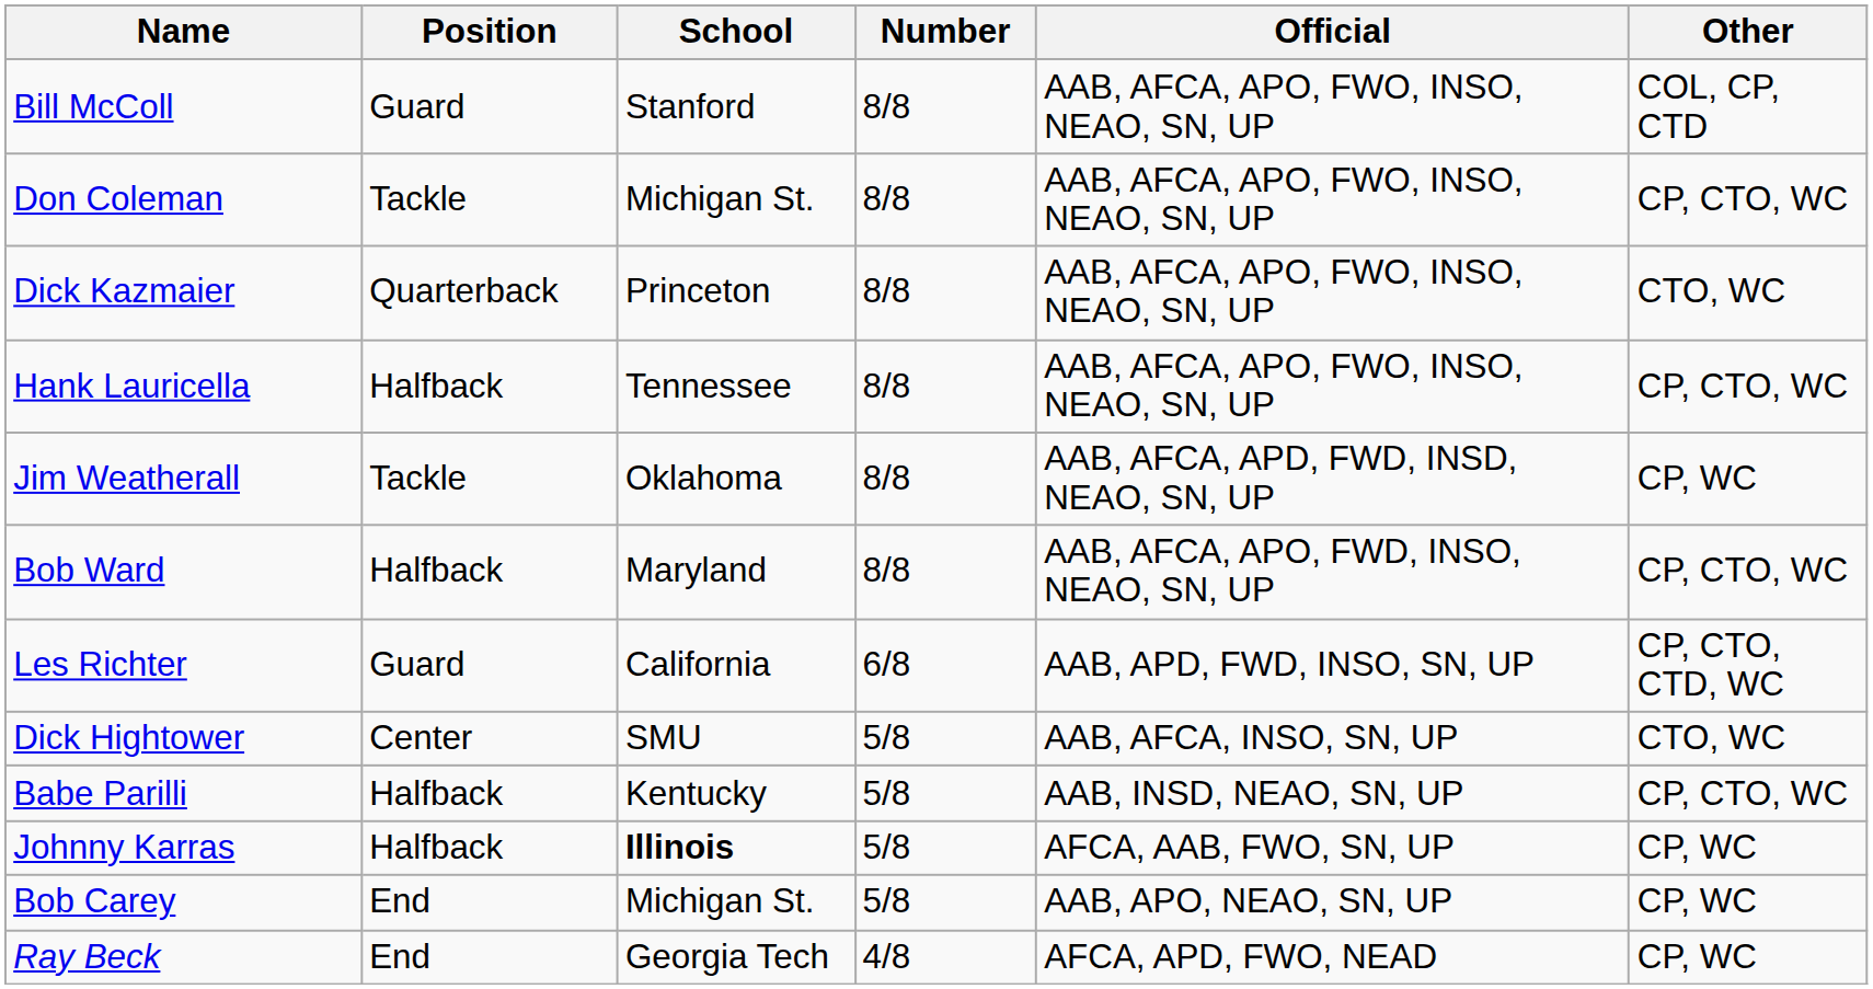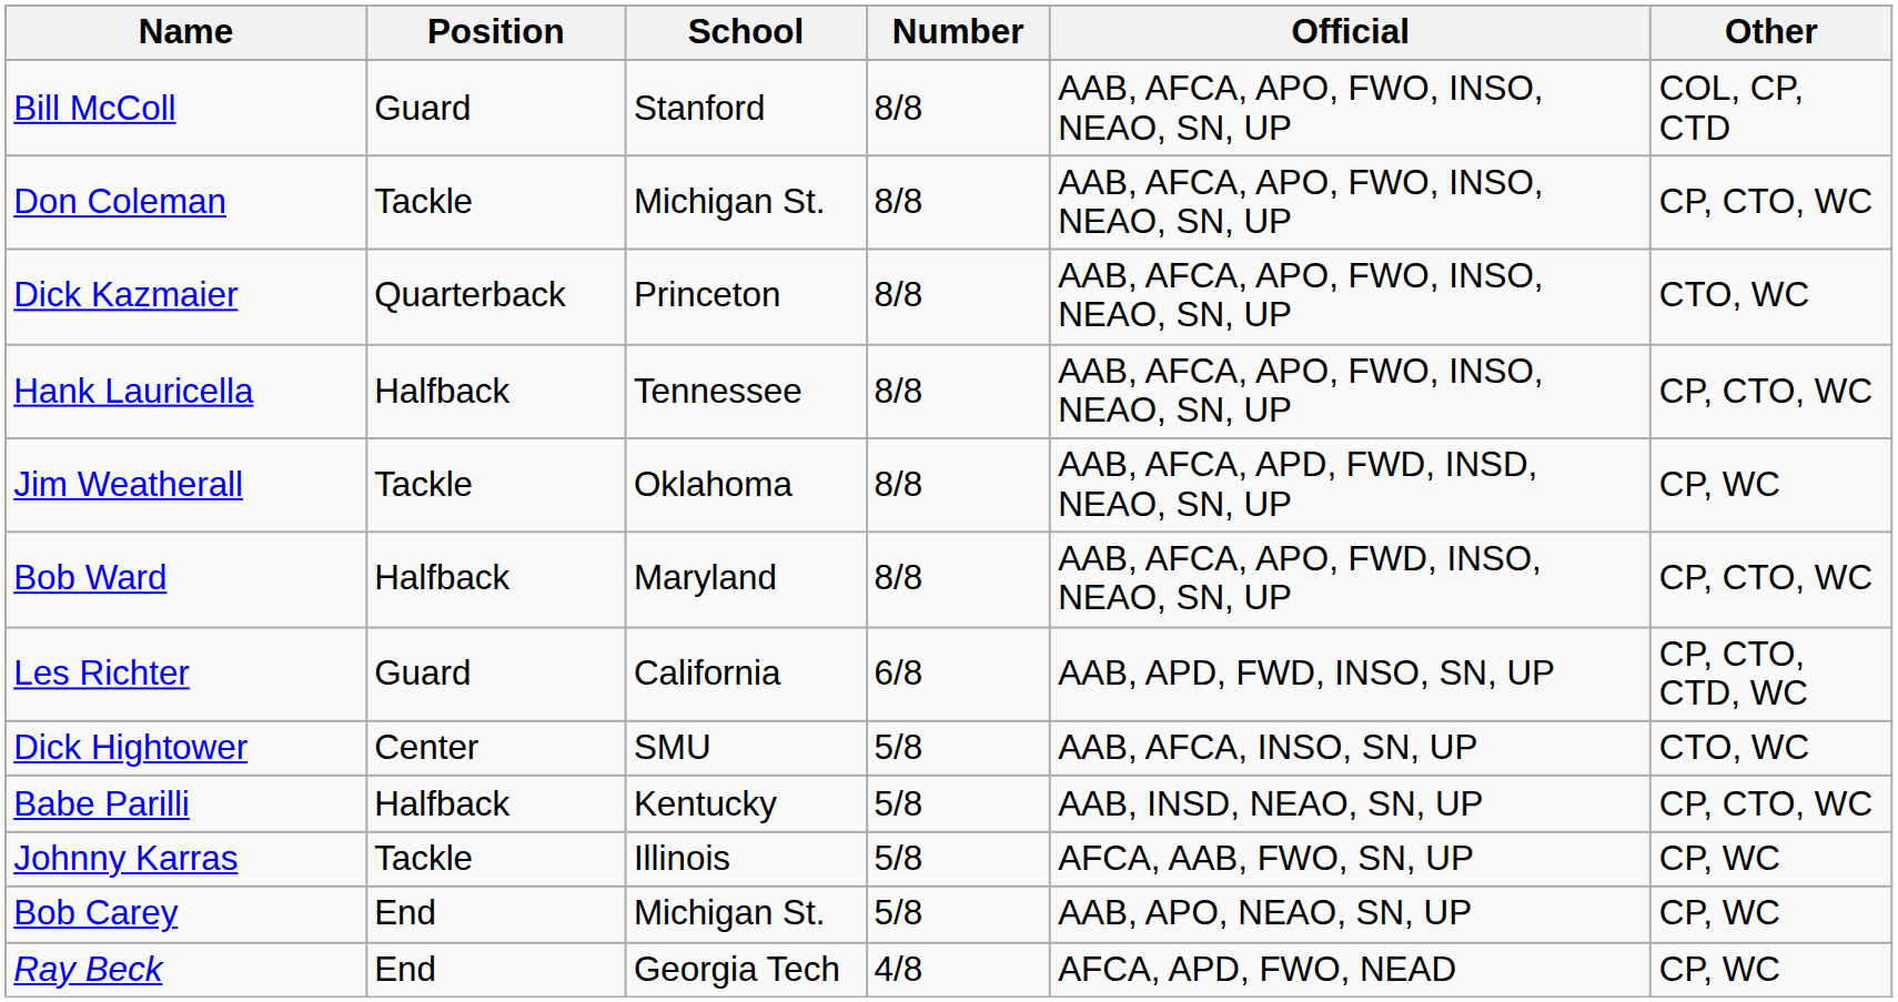Johnny Karras | Position: Halfback -> Tackle
Johnny Karras | School: bold -> normal
